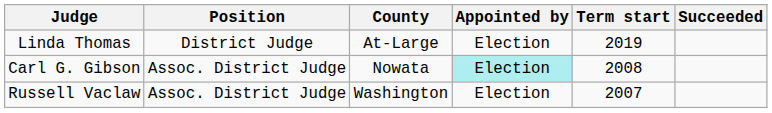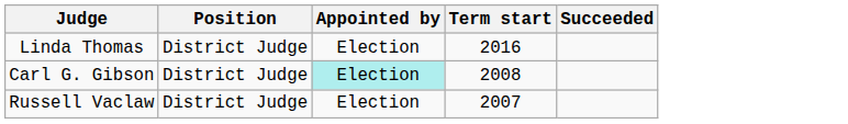- column: County | At-Large | Nowata | Washington
Linda Thomas | Term start: 2019 -> 2016
Carl G. Gibson | Position: Assoc. District Judge -> District Judge
Russell Vaclaw | Position: Assoc. District Judge -> District Judge
